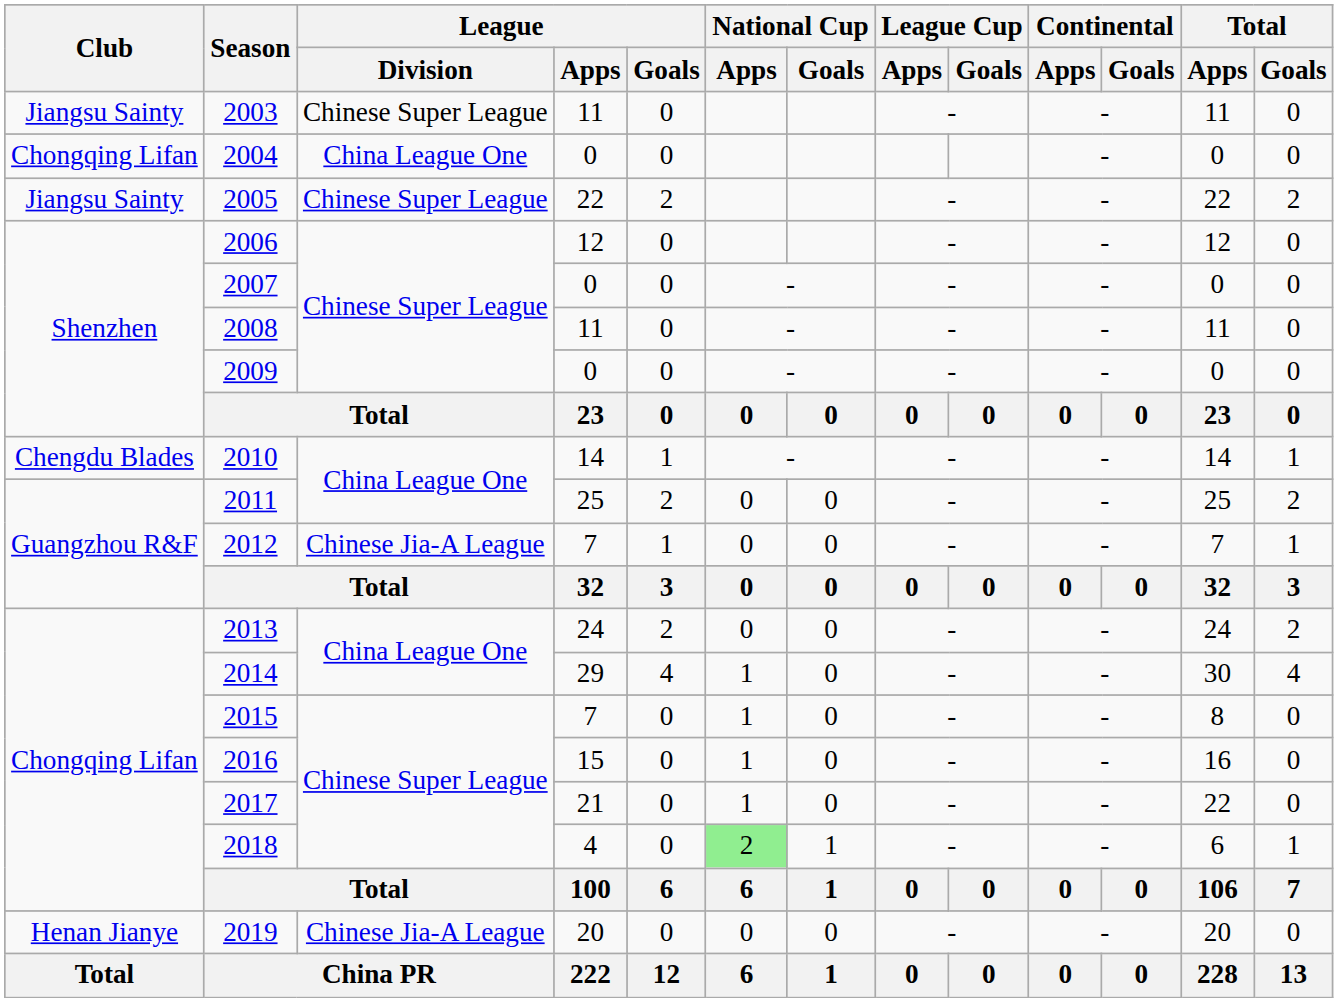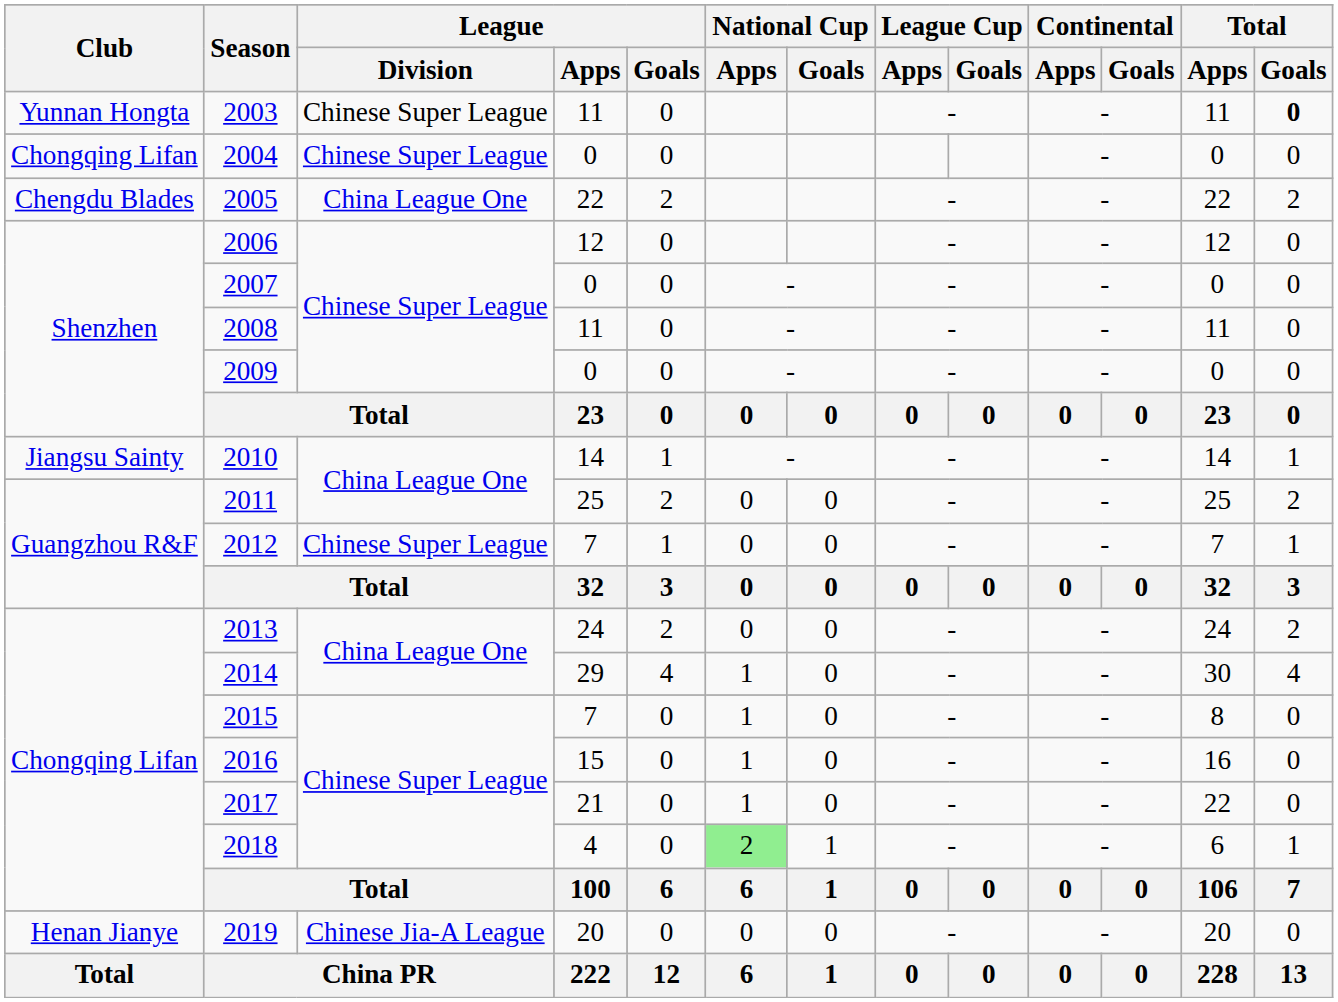2003 | Club: Jiangsu Sainty -> Yunnan Hongta
2003 | Total / Goals: normal -> bold
2004 | League / Division: China League One -> Chinese Super League
2005 | Club: Jiangsu Sainty -> Chengdu Blades
2005 | League / Division: Chinese Super League -> China League One
2010 | Club: Chengdu Blades -> Jiangsu Sainty
2012 | League / Division: Chinese Jia-A League -> Chinese Super League
